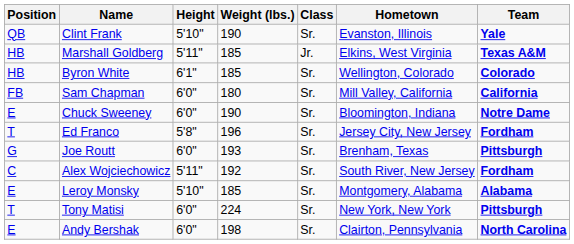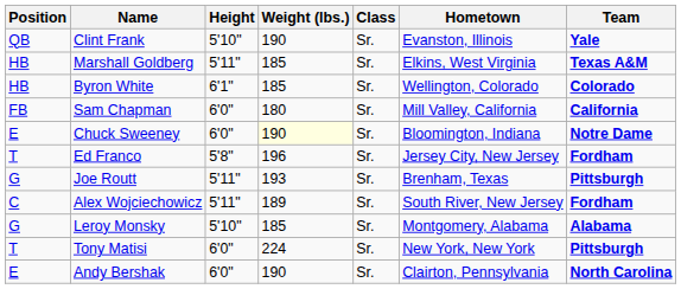Marshall Goldberg | Class: Jr. -> Sr.
Chuck Sweeney | Weight (lbs.): no background -> lightyellow background
Joe Routt | Height: 6'0" -> 5'11"
Alex Wojciechowicz | Weight (lbs.): 192 -> 189
Leroy Monsky | Position: E -> G
Andy Bershak | Weight (lbs.): 198 -> 190
